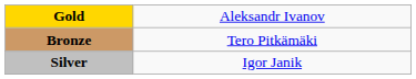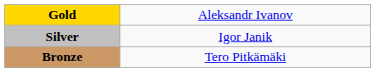rows swapped: Silver <-> Bronze
